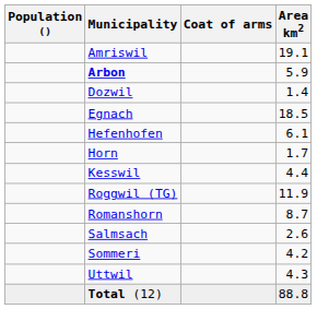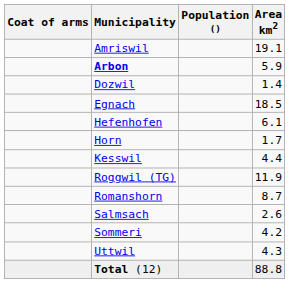columns swapped: Coat of arms <-> Population ()
